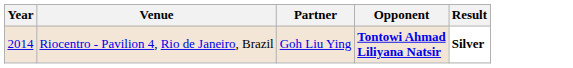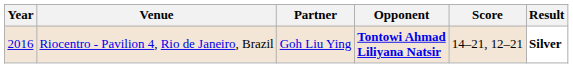+ column: Score | 14–21, 12–21
Riocentro - Pavilion 4, Rio de Janeiro, Brazil | Year: 2014 -> 2016
